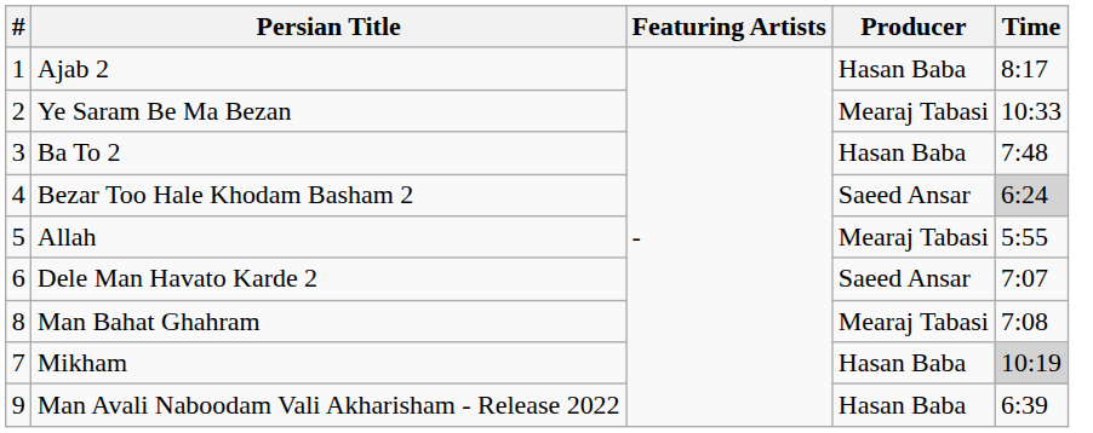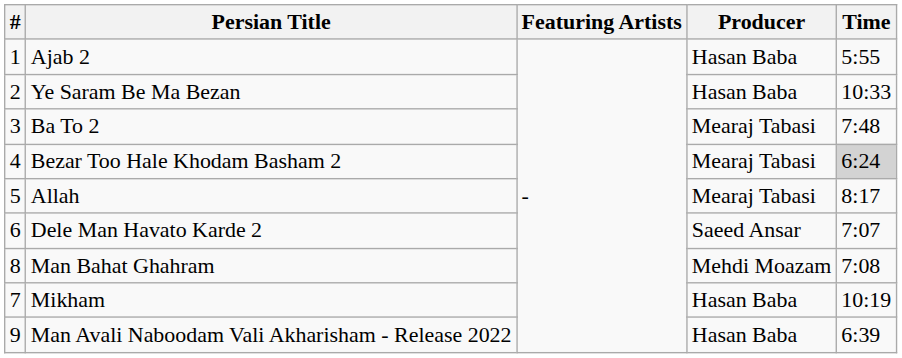Ajab 2 | Time: 8:17 -> 5:55
Ye Saram Be Ma Bezan | Producer: Mearaj Tabasi -> Hasan Baba
Ba To 2 | Producer: Hasan Baba -> Mearaj Tabasi
Bezar Too Hale Khodam Basham 2 | Producer: Saeed Ansar -> Mearaj Tabasi
Allah | Time: 5:55 -> 8:17
Man Bahat Ghahram | Producer: Mearaj Tabasi -> Mehdi Moazam
Mikham | Time: lightgrey background -> no background
